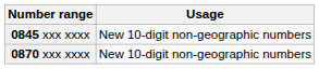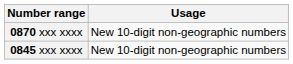rows swapped: 0845 xxx xxxx <-> 0870 xxx xxxx
